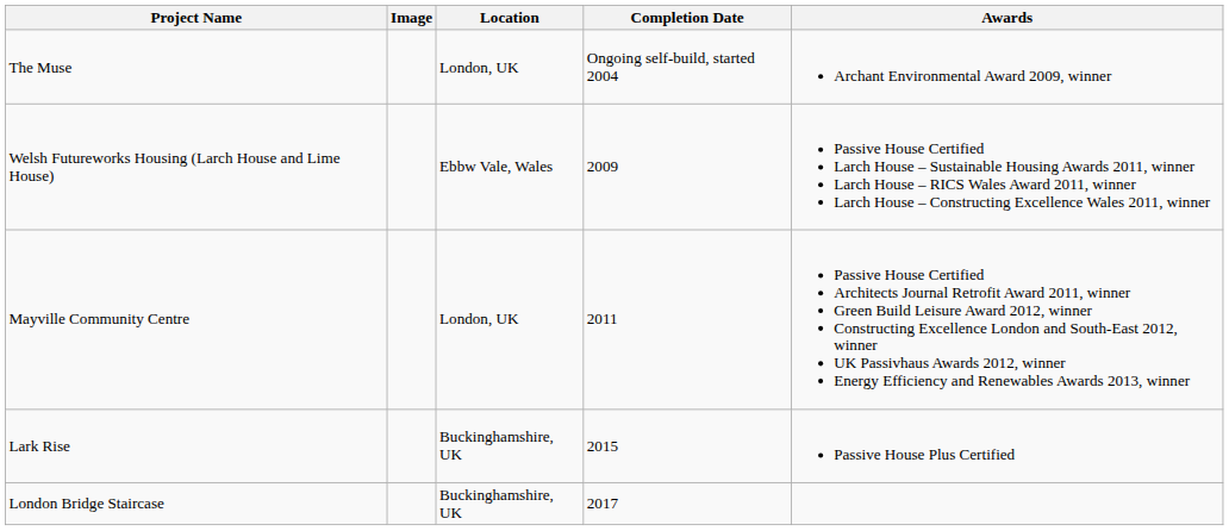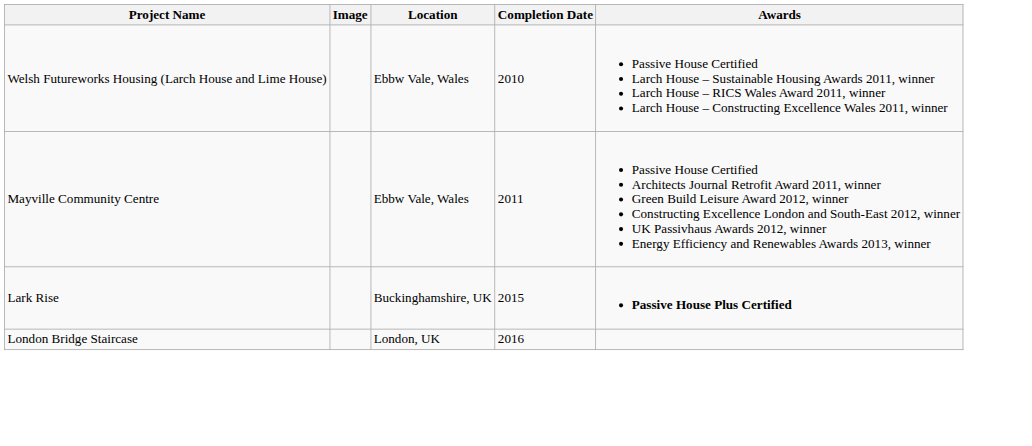- row: The Muse | London, UK | Ongoing self-build, started 2004 | Archant Environmental Award 2009, winner
Welsh Futureworks Housing (Larch House and Lime House) | Completion Date: 2009 -> 2010
Mayville Community Centre | Location: London, UK -> Ebbw Vale, Wales
Lark Rise | Awards: normal -> bold
London Bridge Staircase | Location: Buckinghamshire, UK -> London, UK
London Bridge Staircase | Completion Date: 2017 -> 2016
